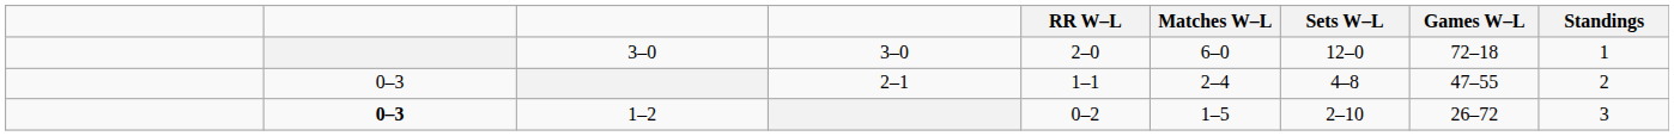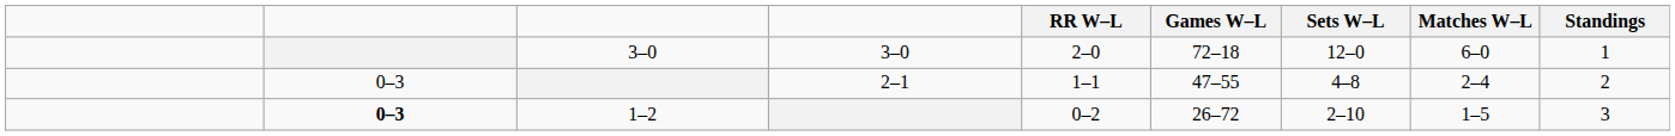columns swapped: Matches W–L <-> Games W–L
